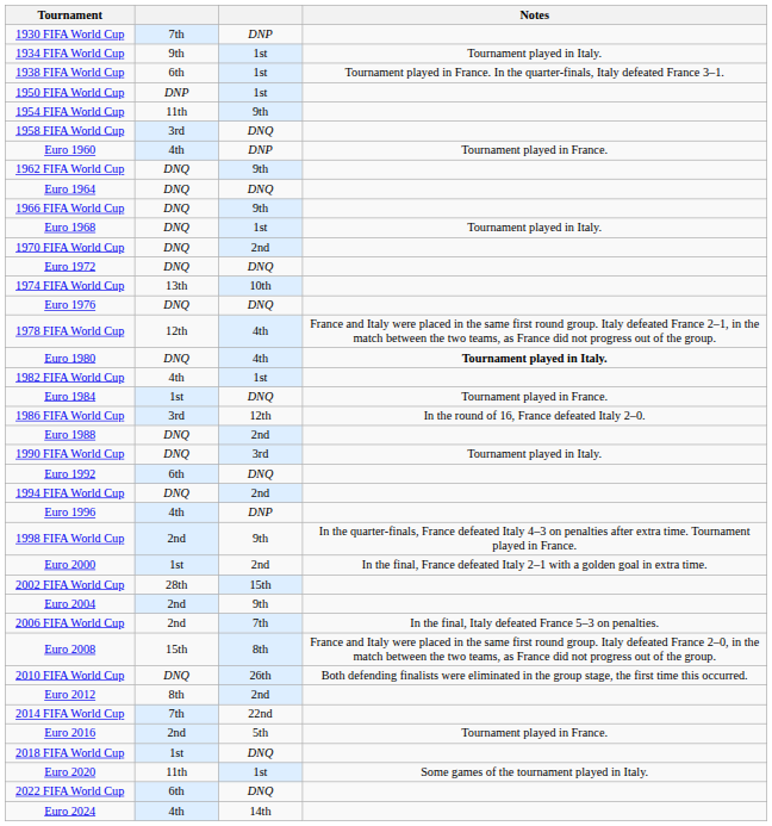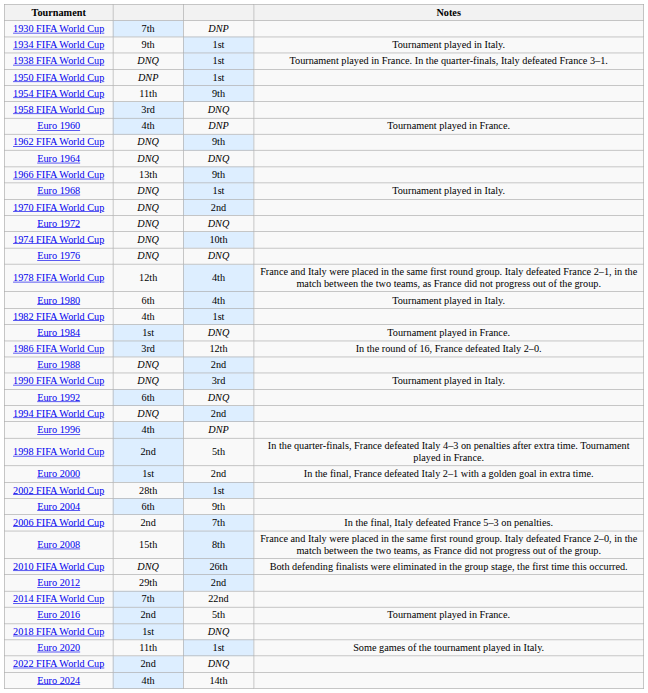1938 FIFA World Cup | column 2: 6th -> DNQ
1966 FIFA World Cup | column 2: DNQ -> 13th
1974 FIFA World Cup | column 2: 13th -> DNQ
Euro 1980 | column 2: DNQ -> 6th
Euro 1980 | Notes: bold -> normal
1998 FIFA World Cup | column 3: 9th -> 5th
2002 FIFA World Cup | column 3: 15th -> 1st
Euro 2004 | column 2: 2nd -> 6th
Euro 2012 | column 2: 8th -> 29th
2022 FIFA World Cup | column 2: 6th -> 2nd
